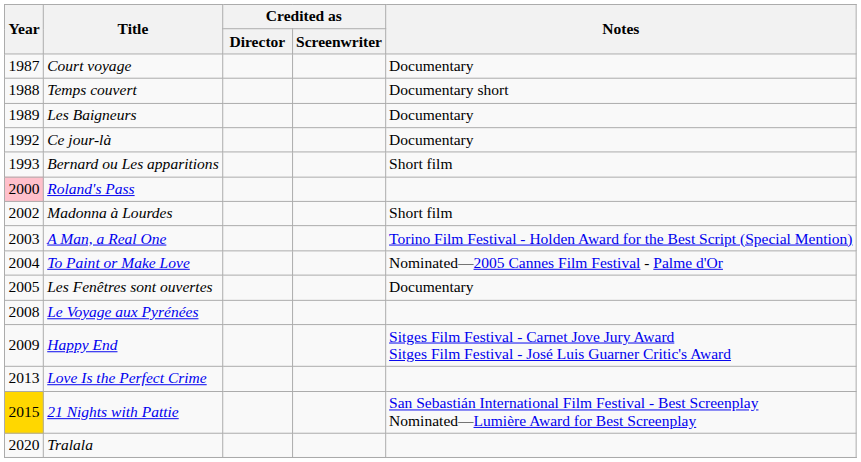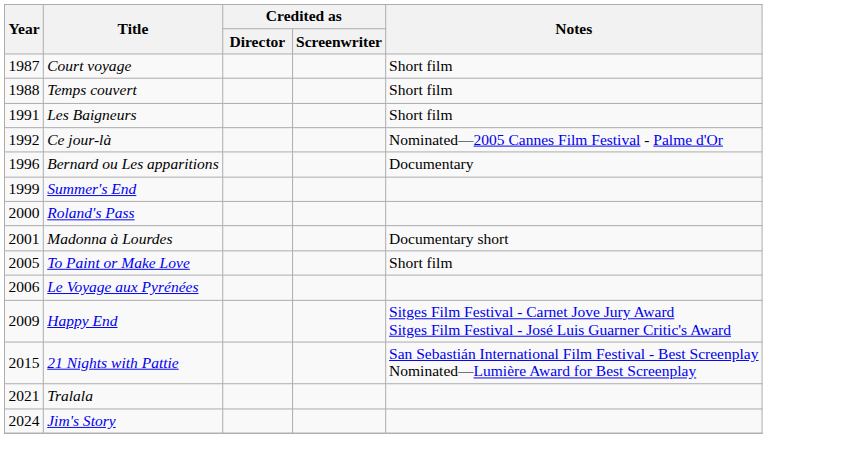Court voyage | Notes: Documentary -> Short film
Temps couvert | Notes: Documentary short -> Short film
Les Baigneurs | Year: 1989 -> 1991
Les Baigneurs | Notes: Documentary -> Short film
Ce jour-là | Notes: Documentary -> Nominated—2005 Cannes Film Festival - Palme d'Or
Bernard ou Les apparitions | Year: 1993 -> 1996
Bernard ou Les apparitions | Notes: Short film -> Documentary
+ row: 1999 | Summer's End
Roland's Pass | Year: pink background -> no background
Madonna à Lourdes | Year: 2002 -> 2001
Madonna à Lourdes | Notes: Short film -> Documentary short
- row: 2003 | A Man, a Real One | Torino Film Festival - Holden Award for the Best Script (Special Mention)
To Paint or Make Love | Year: 2004 -> 2005
To Paint or Make Love | Notes: Nominated—2005 Cannes Film Festival - Palme d'Or -> Short film
- row: 2005 | Les Fenêtres sont ouvertes | Documentary
Le Voyage aux Pyrénées | Year: 2008 -> 2006
- row: 2013 | Love Is the Perfect Crime
21 Nights with Pattie | Year: gold background -> no background
Tralala | Year: 2020 -> 2021
+ row: 2024 | Jim's Story
